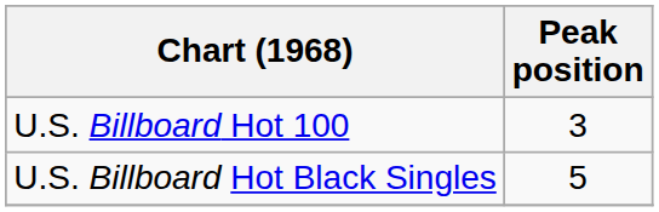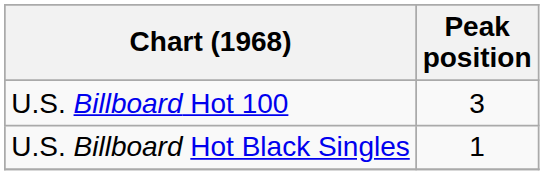U.S. Billboard Hot Black Singles | Peak position: 5 -> 1
